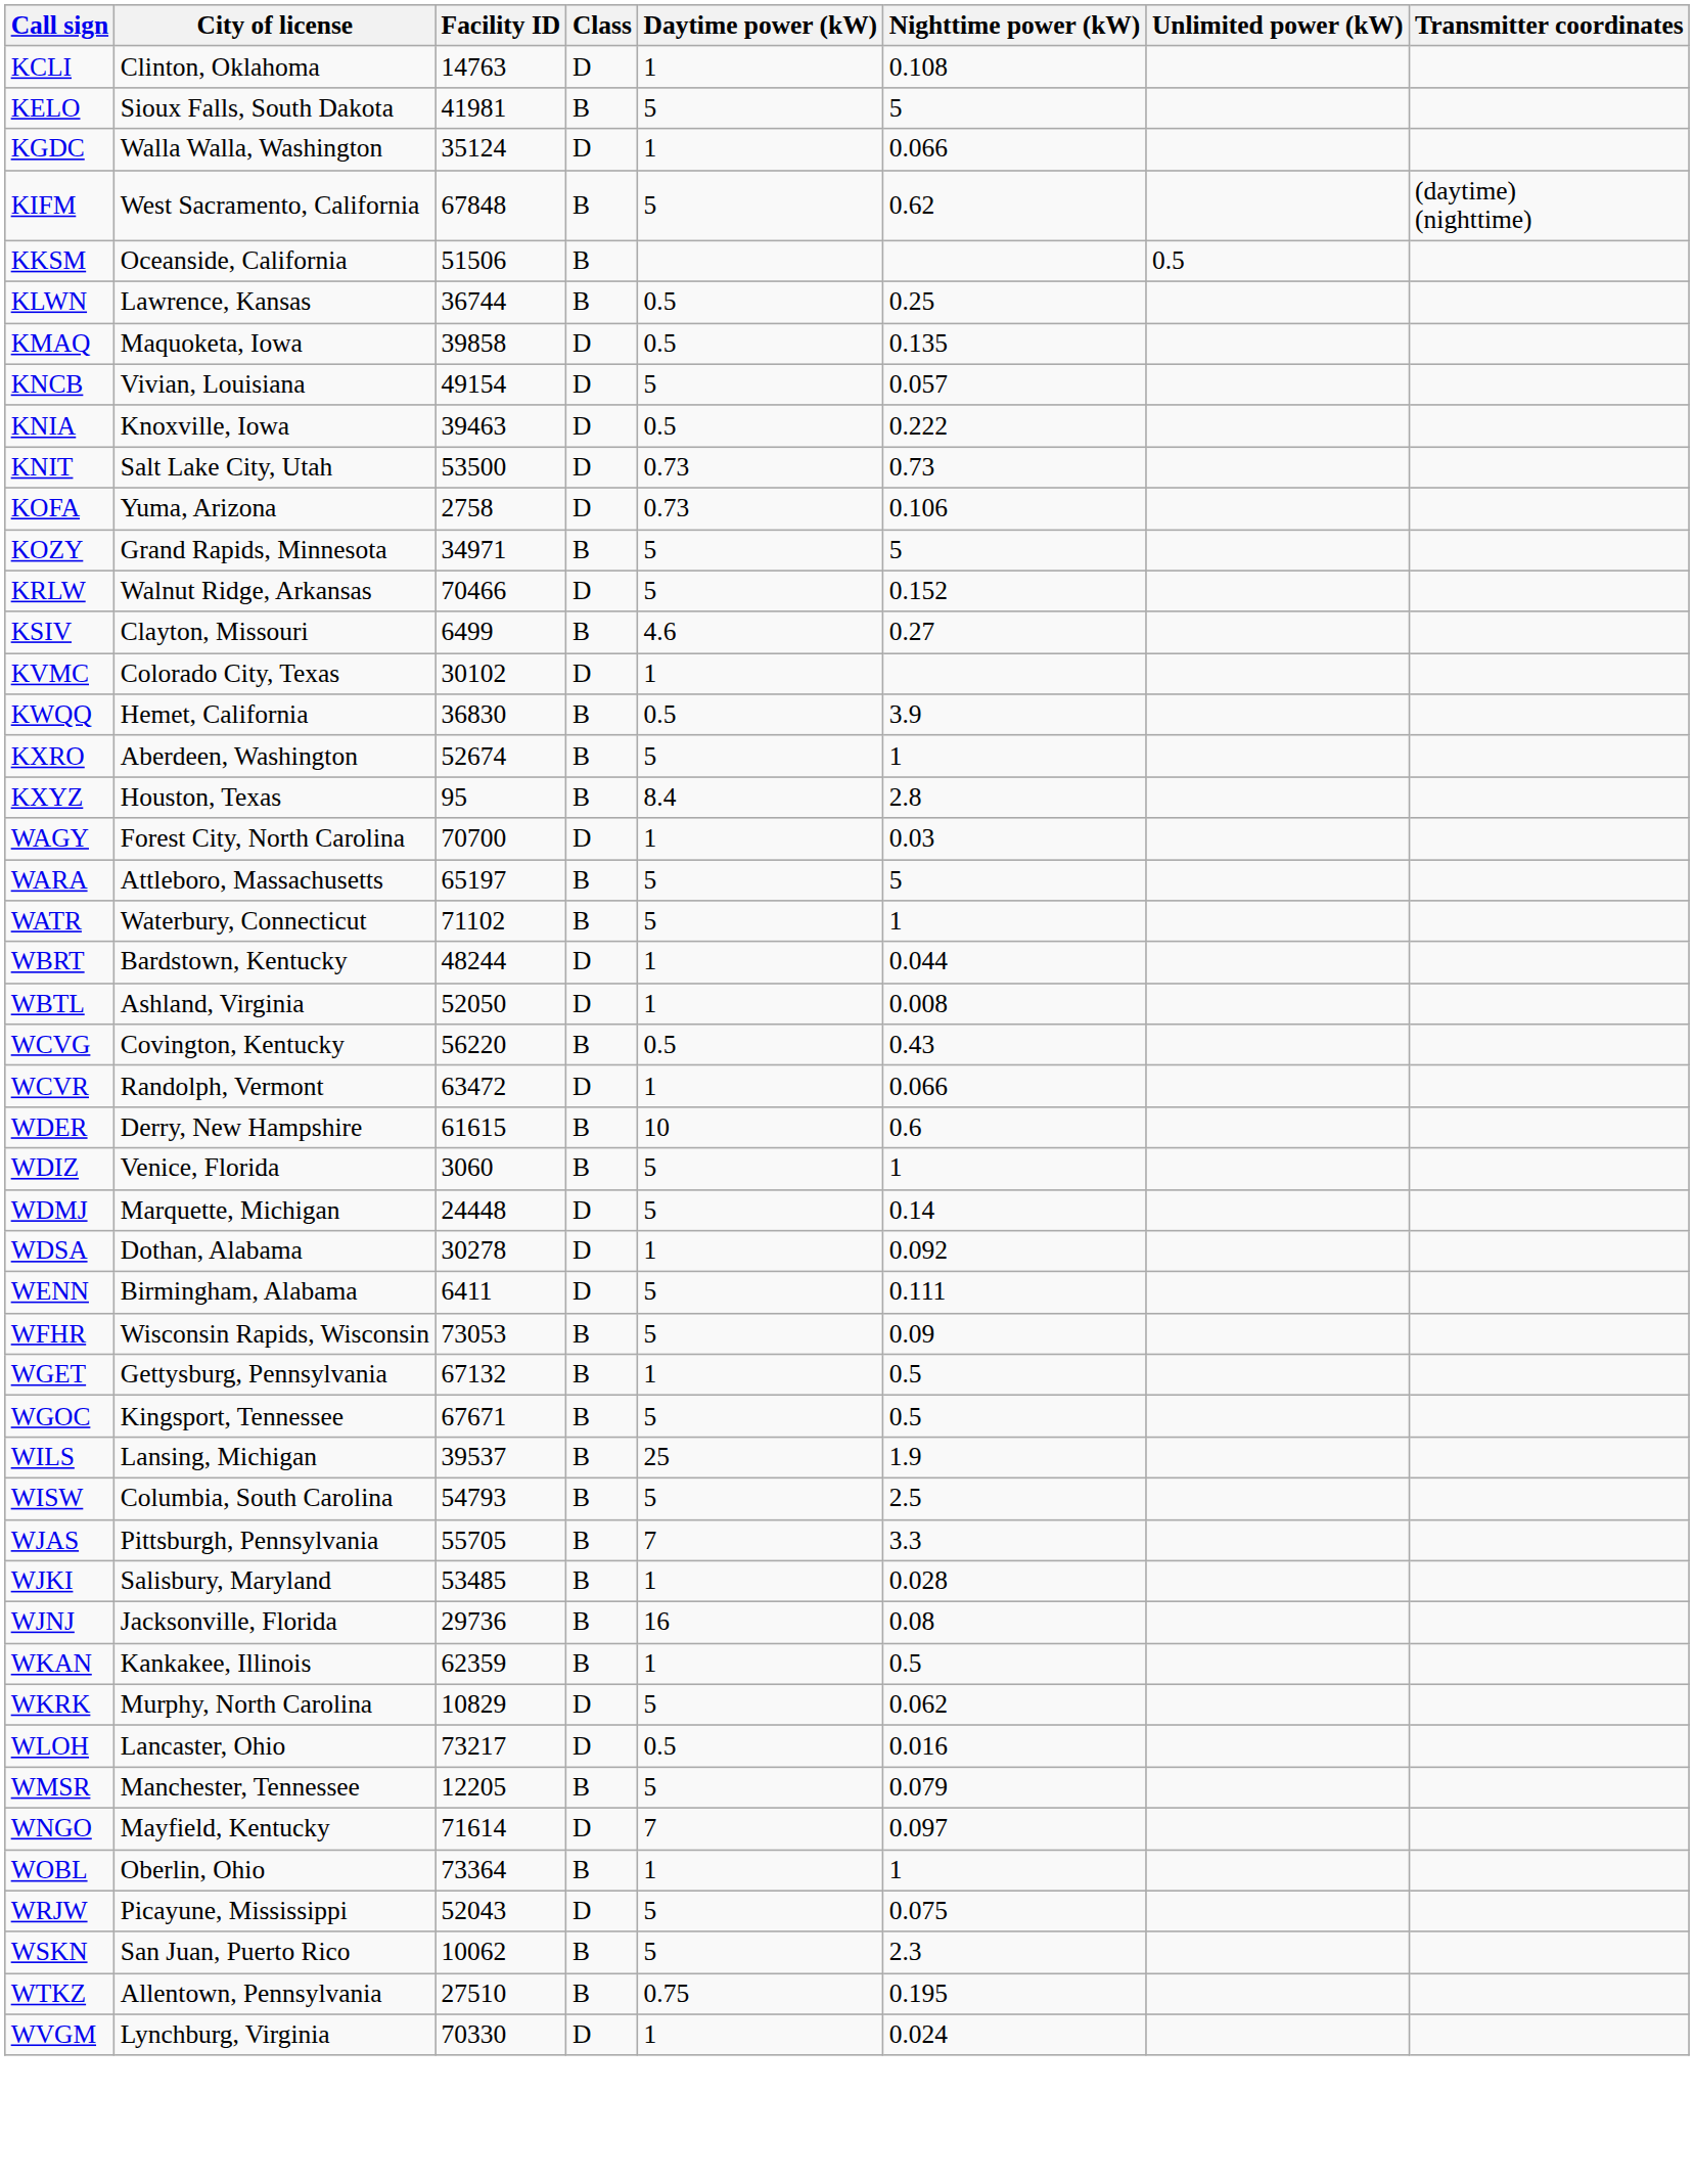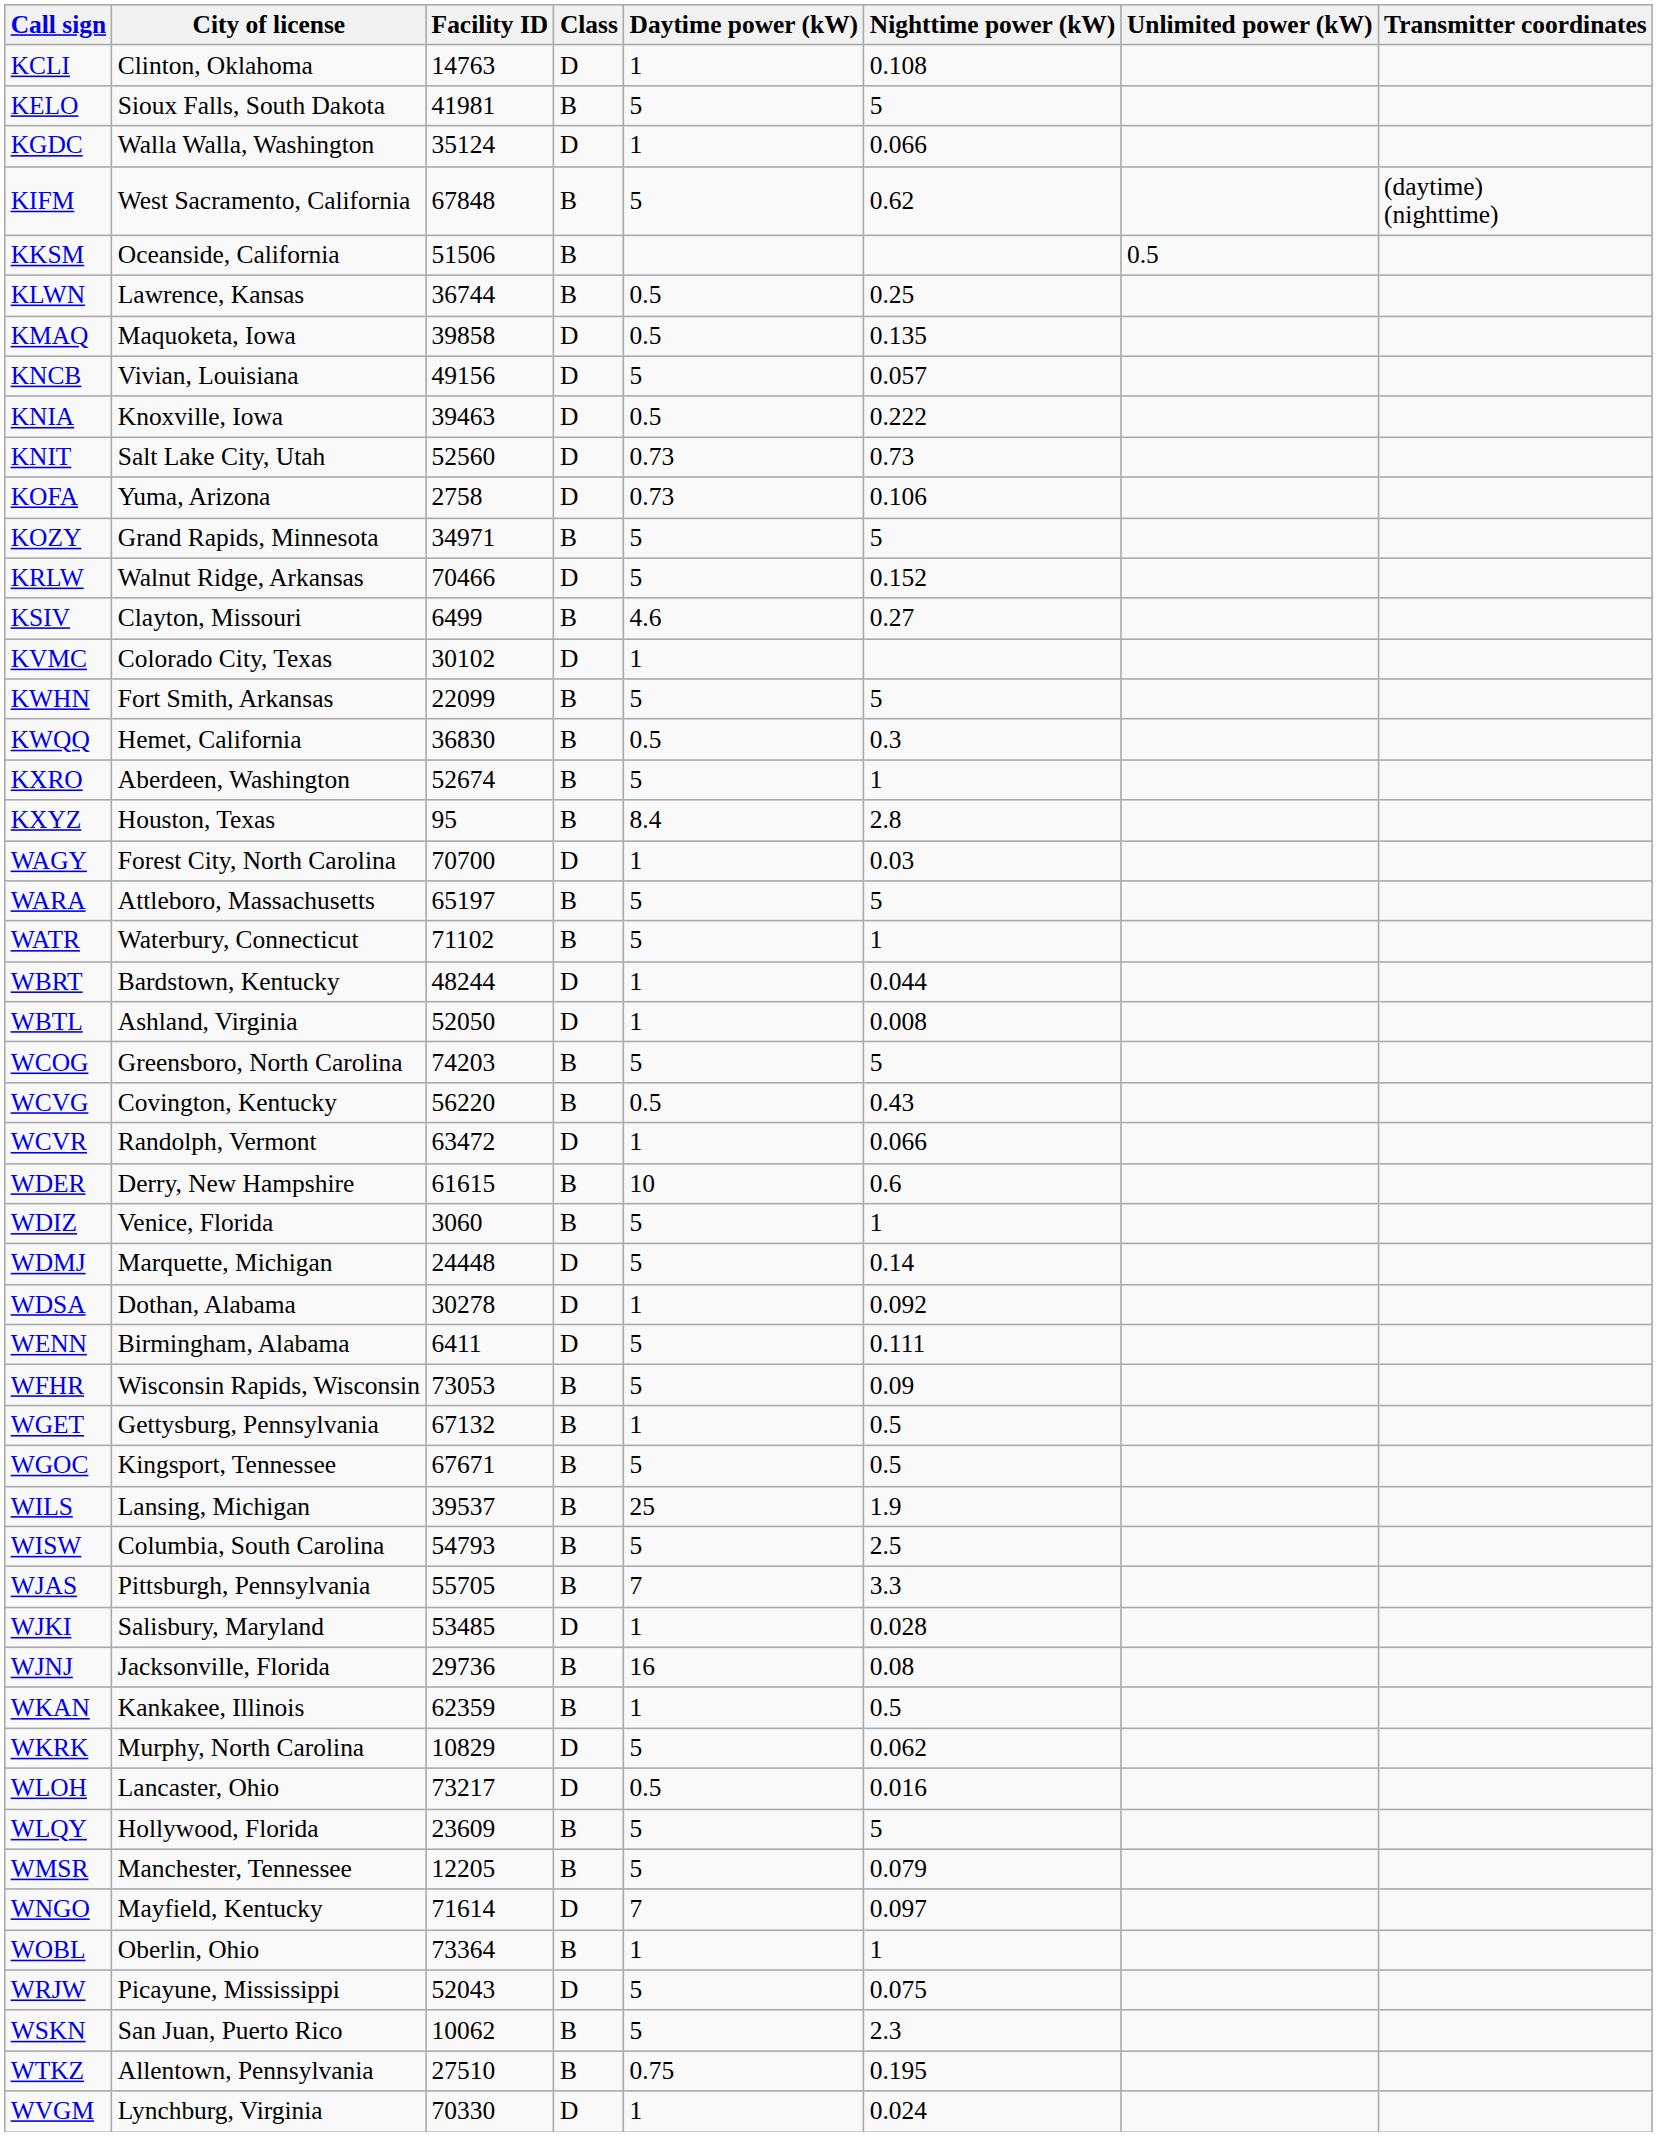KNCB | Facility ID: 49154 -> 49156
KNIT | Facility ID: 53500 -> 52560
+ row: KWHN | Fort Smith, Arkansas | 22099 | B | 5 | 5
KWQQ | Nighttime power (kW): 3.9 -> 0.3
+ row: WCOG | Greensboro, North Carolina | 74203 | B | 5 | 5
WJKI | Class: B -> D
+ row: WLQY | Hollywood, Florida | 23609 | B | 5 | 5
